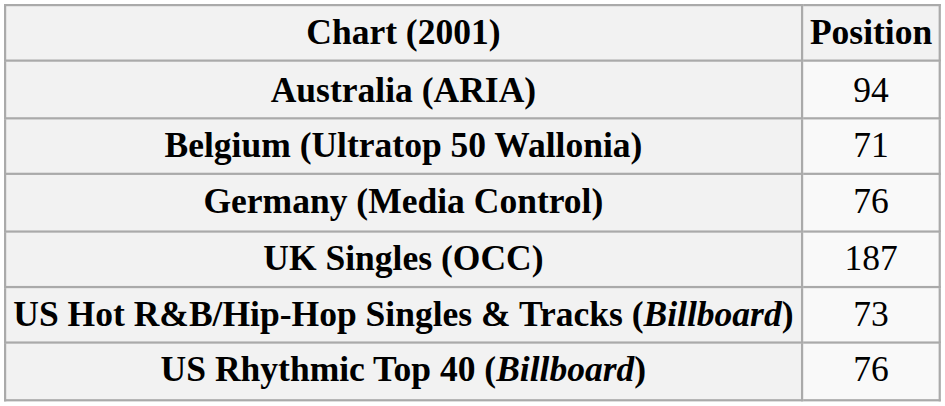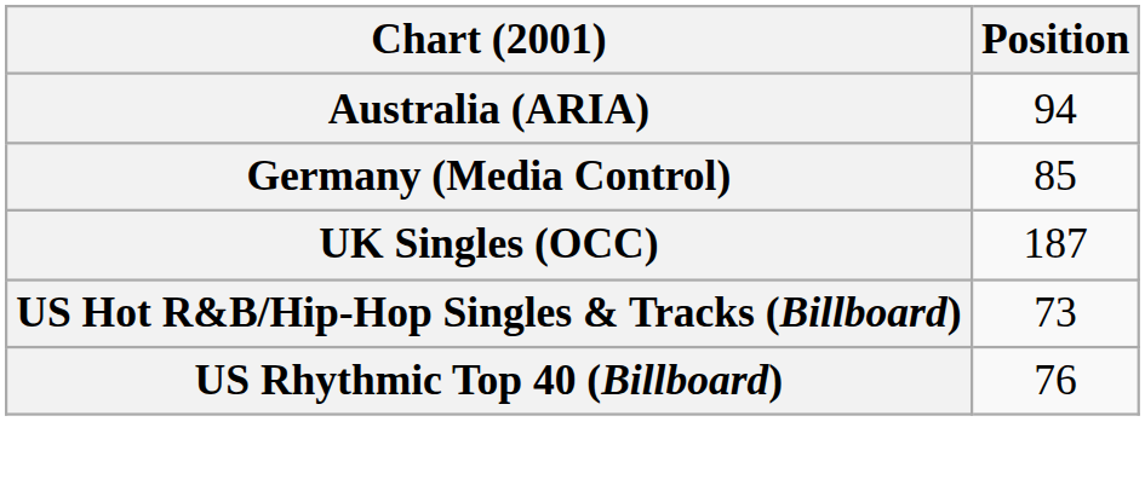- row: Belgium (Ultratop 50 Wallonia) | 71
Germany (Media Control) | Position: 76 -> 85
